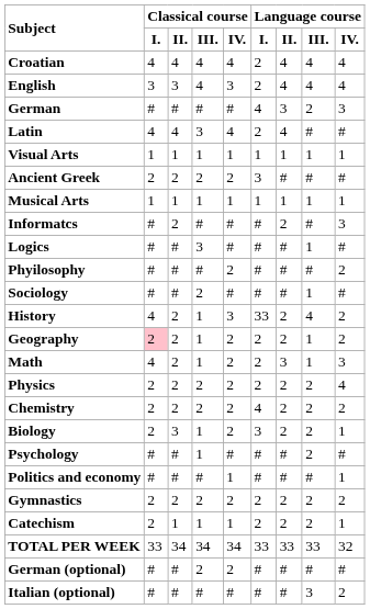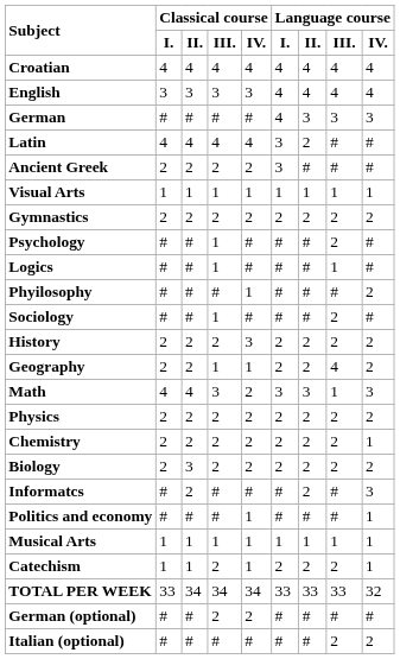Croatian | Language course / I.: 2 -> 4
English | Classical course / III.: 4 -> 3
English | Language course / I.: 2 -> 4
German | Language course / III.: 2 -> 3
Latin | Classical course / III.: 3 -> 4
Latin | Language course / I.: 2 -> 3
Latin | Language course / II.: 4 -> 2
rows swapped: Ancient Greek <-> Visual Arts
rows swapped: Musical Arts <-> Gymnastics
rows swapped: Psychology <-> Informatcs
Logics | Classical course / III.: 3 -> 1
Phyilosophy | Classical course / IV.: 2 -> 1
Sociology | Classical course / III.: 2 -> 1
Sociology | Language course / III.: 1 -> 2
History | Classical course / I.: 4 -> 2
History | Classical course / III.: 1 -> 2
History | Language course / I.: 33 -> 2
History | Language course / III.: 4 -> 2
Geography | Classical course / I.: pink background -> no background
Geography | Classical course / IV.: 2 -> 1
Geography | Language course / III.: 1 -> 4
Math | Classical course / II.: 2 -> 4
Math | Classical course / III.: 1 -> 3
Math | Language course / I.: 2 -> 3
Physics | Language course / IV.: 4 -> 2
Chemistry | Language course / I.: 4 -> 2
Chemistry | Language course / IV.: 2 -> 1
Biology | Classical course / III.: 1 -> 2
Biology | Language course / I.: 3 -> 2
Biology | Language course / IV.: 1 -> 2
Catechism | Classical course / I.: 2 -> 1
Catechism | Classical course / III.: 1 -> 2
Italian (optional) | Language course / III.: 3 -> 2
